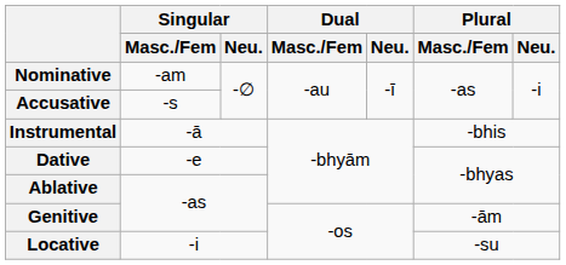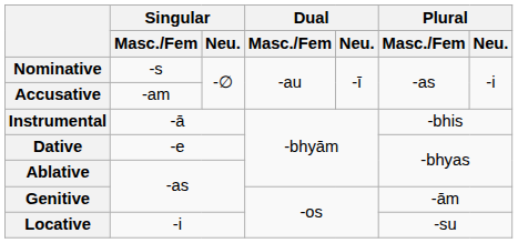Nominative | Singular / Masc./Fem: -am -> -s
Accusative | Singular / Masc./Fem: -s -> -am
